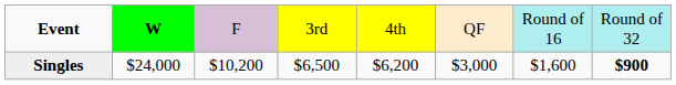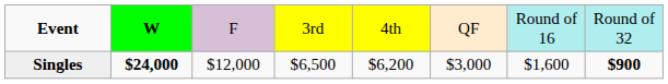Singles | column 2: normal -> bold
Singles | column 3: $10,200 -> $12,000
